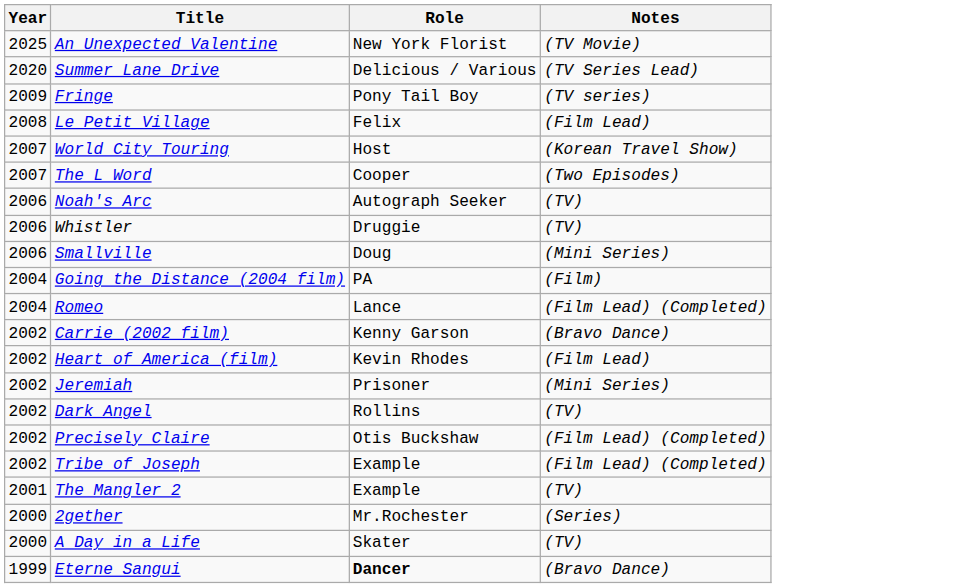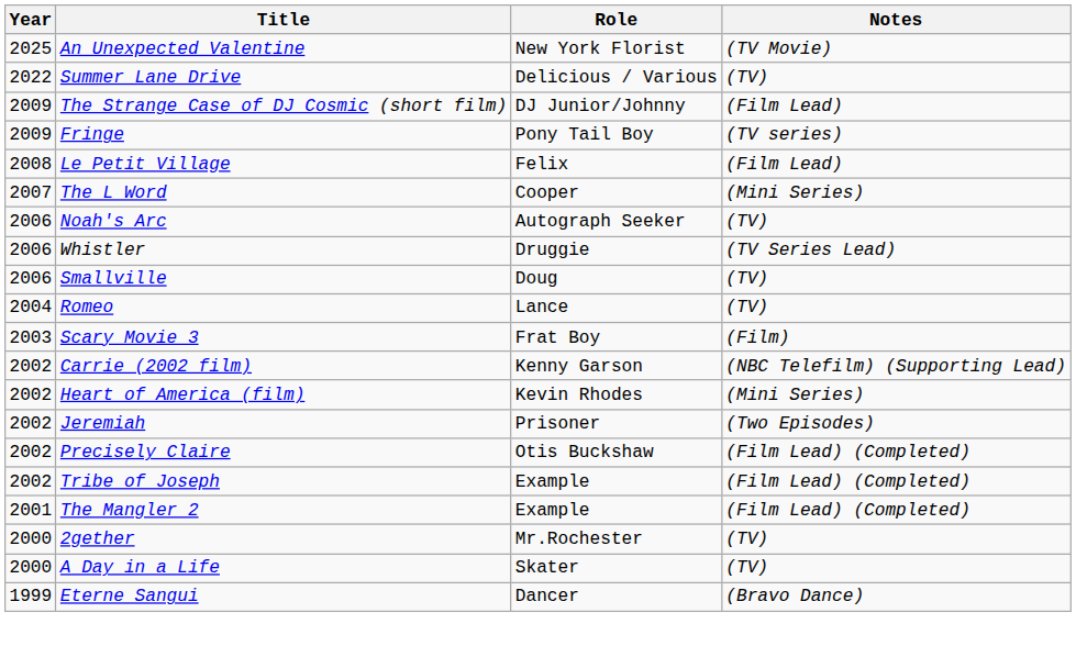Summer Lane Drive | Year: 2020 -> 2022
Summer Lane Drive | Notes: (TV Series Lead) -> (TV)
+ row: 2009 | The Strange Case of DJ Cosmic (short film) | DJ Junior/Johnny | (Film Lead)
- row: 2007 | World City Touring | Host | (Korean Travel Show)
The L Word | Notes: (Two Episodes) -> (Mini Series)
Whistler | Notes: (TV) -> (TV Series Lead)
Smallville | Notes: (Mini Series) -> (TV)
- row: 2004 | Going the Distance (2004 film) | PA | (Film)
Romeo | Notes: (Film Lead) (Completed) -> (TV)
+ row: 2003 | Scary Movie 3 | Frat Boy | (Film)
Carrie (2002 film) | Notes: (Bravo Dance) -> (NBC Telefilm) (Supporting Lead)
Heart of America (film) | Notes: (Film Lead) -> (Mini Series)
Jeremiah | Notes: (Mini Series) -> (Two Episodes)
- row: 2002 | Dark Angel | Rollins | (TV)
The Mangler 2 | Notes: (TV) -> (Film Lead) (Completed)
2gether | Notes: (Series) -> (TV)
Eterne Sangui | Role: bold -> normal
